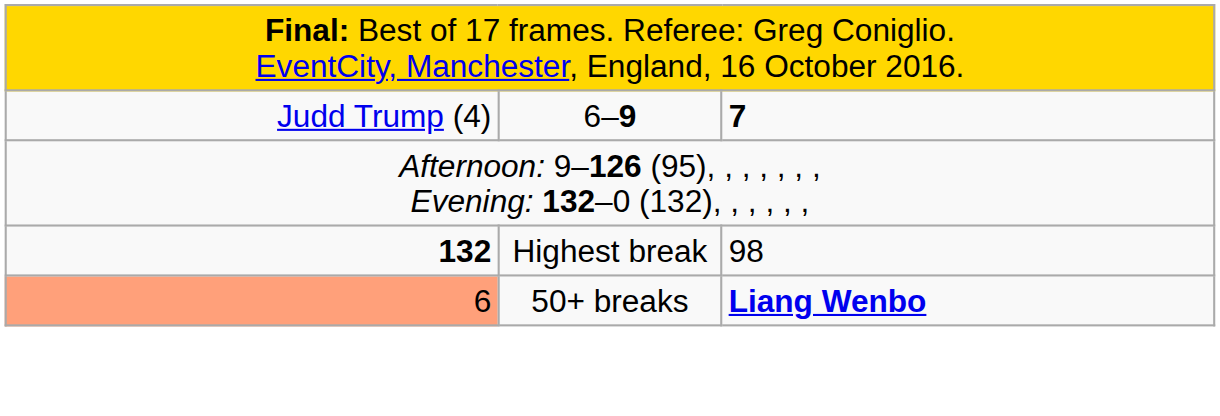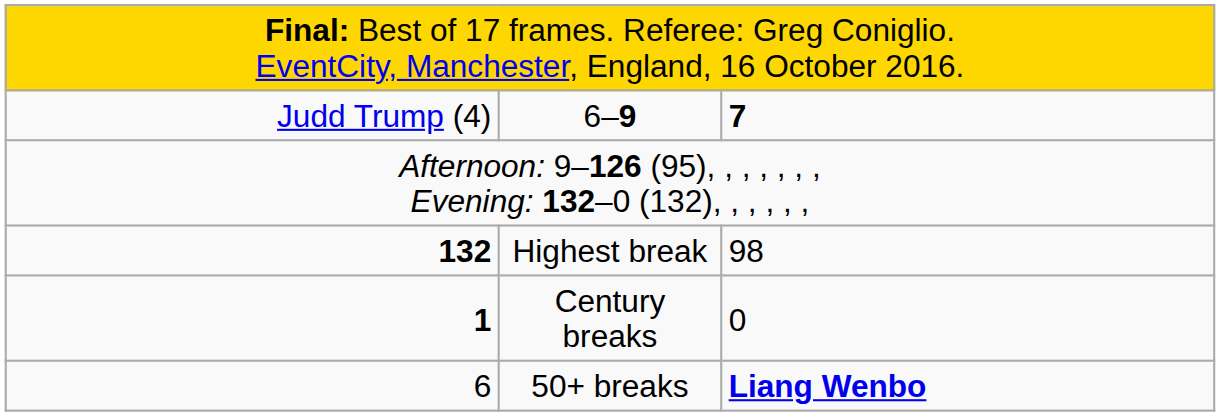+ row: 1 | Century breaks | 0
50+ breaks | column 1: lightsalmon background -> no background
